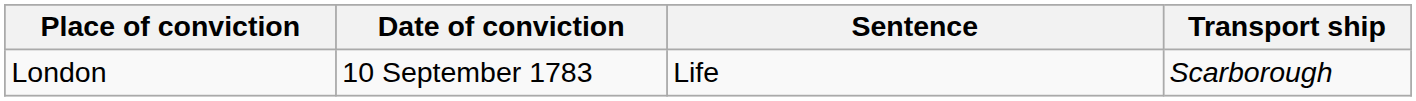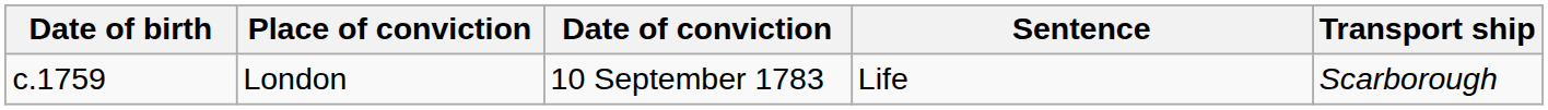+ column: Date of birth | c.1759
